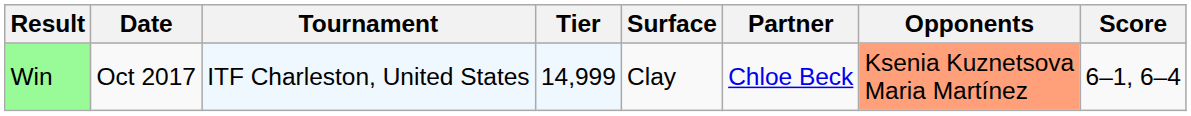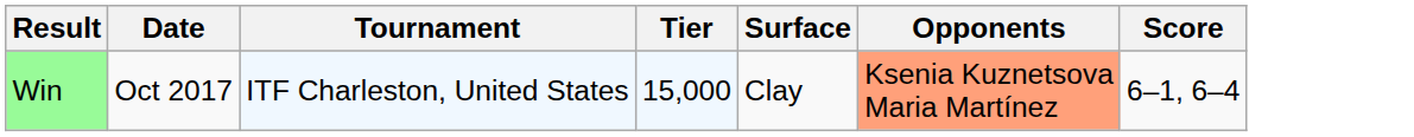- column: Partner | Chloe Beck
Win | Tier: 14,999 -> 15,000
